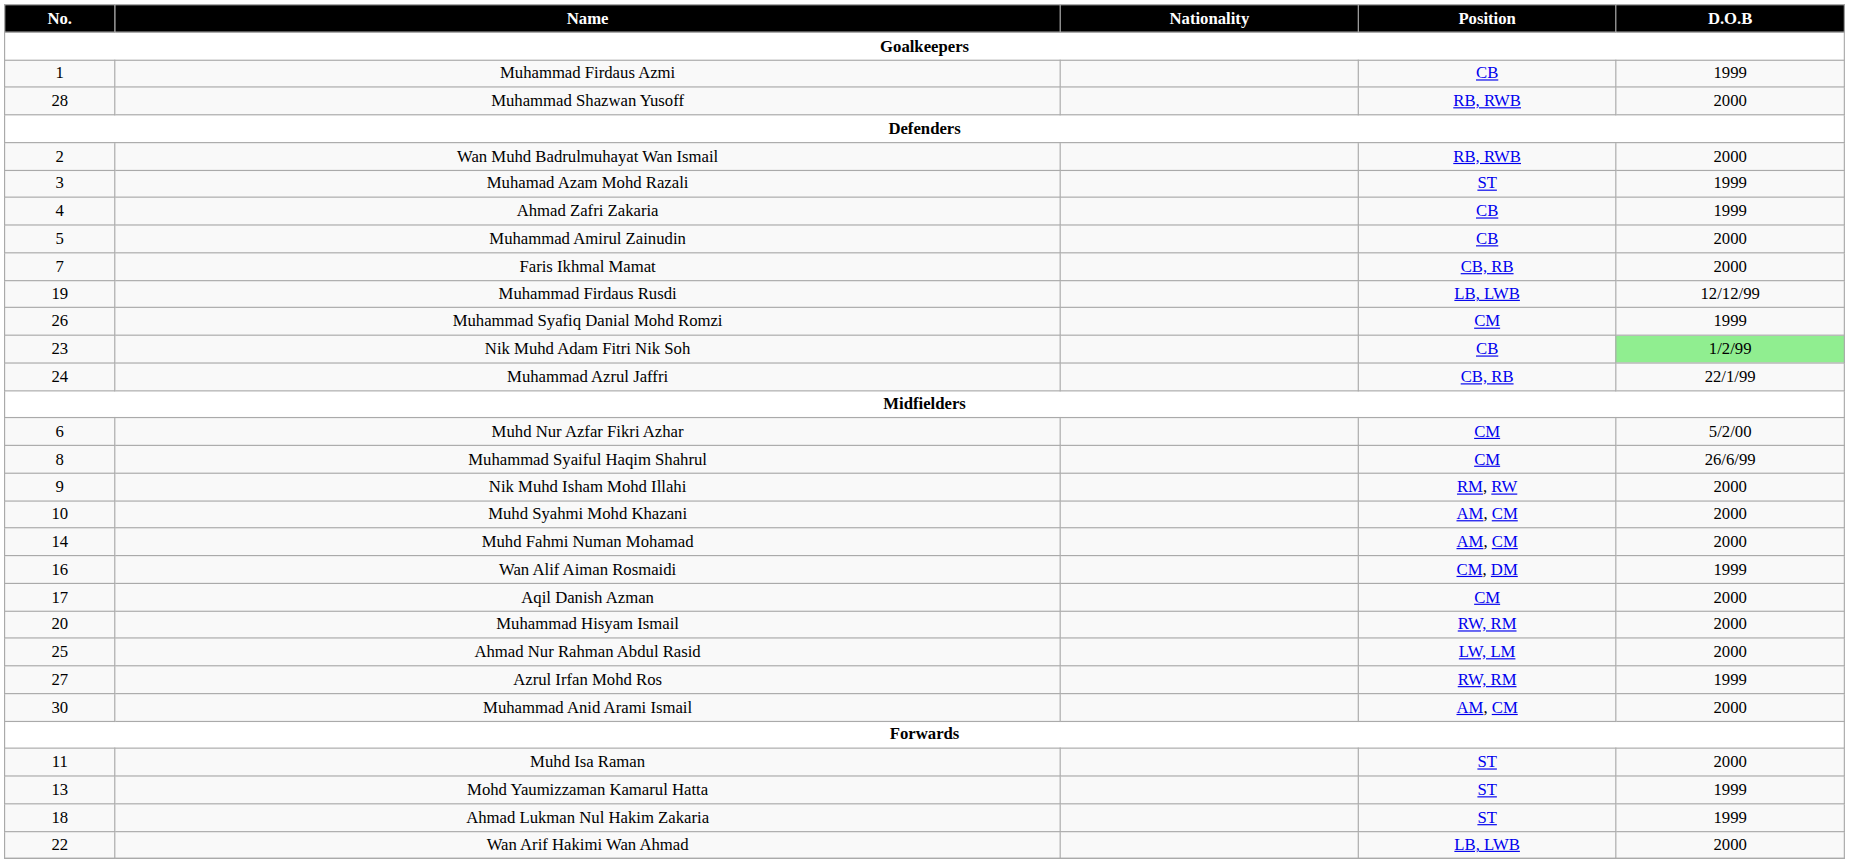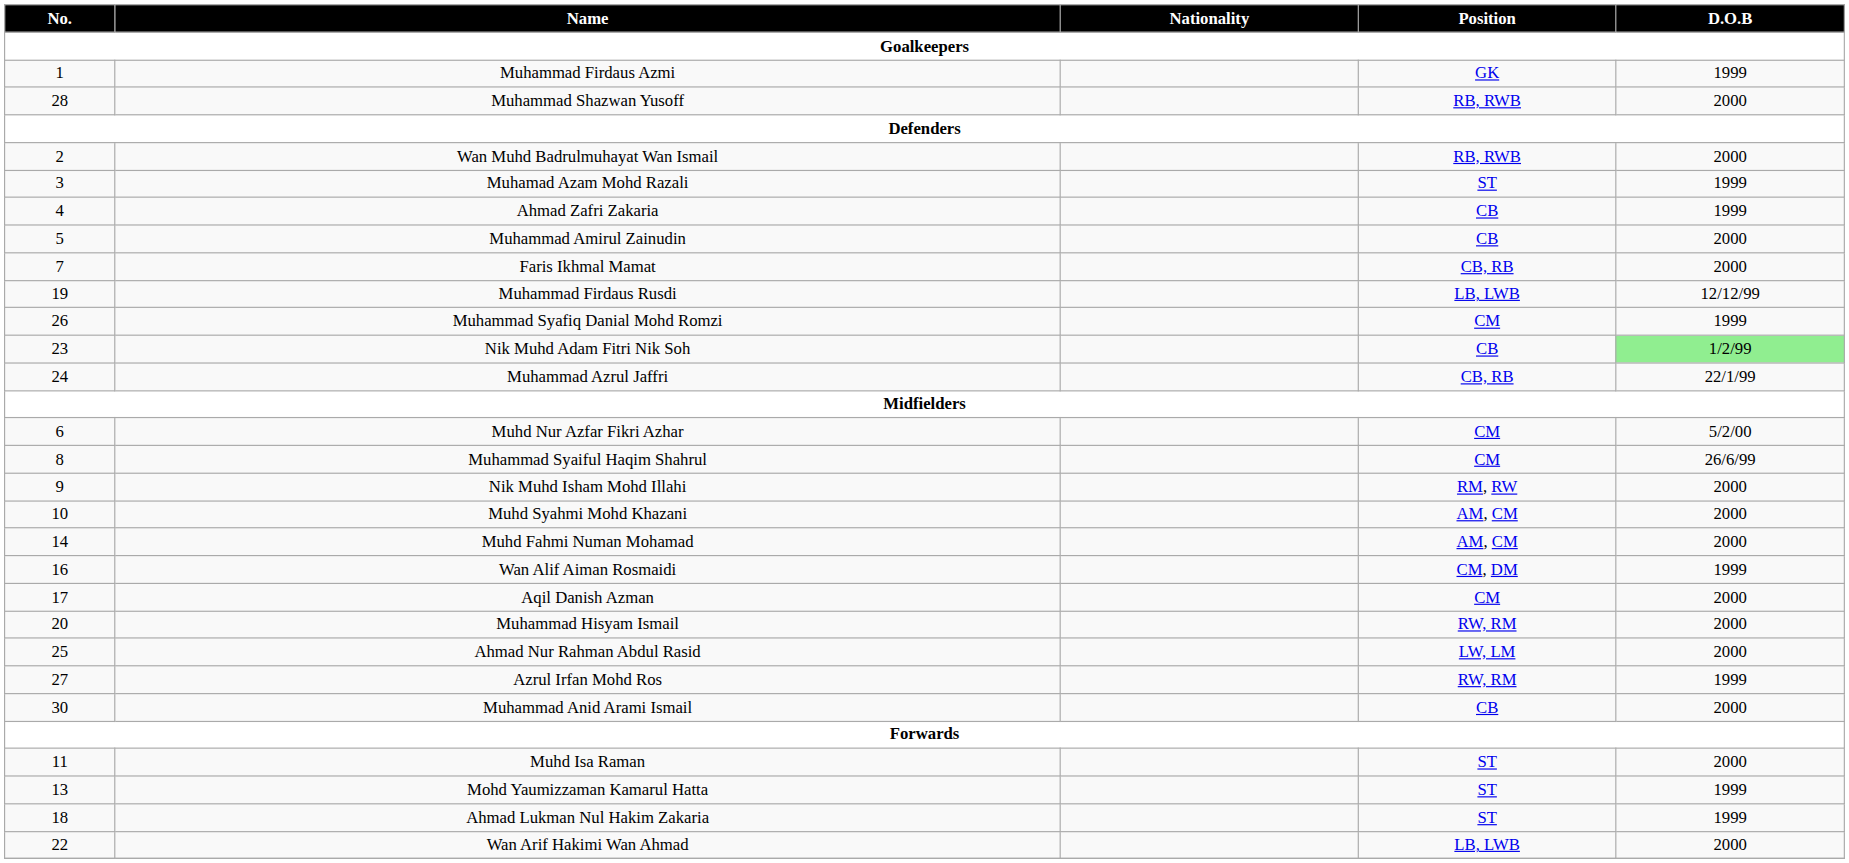Muhammad Firdaus Azmi | Position: CB -> GK
Muhammad Anid Arami Ismail | Position: AM, CM -> CB
